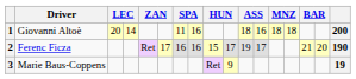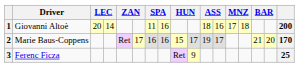1 | column 13: 18 -> 17
2 | Driver: Ferenc Ficza -> Marie Baus-Coppens
2 | column 17: 190 -> 170
3 | Driver: Marie Baus-Coppens -> Ferenc Ficza
3 | column 17: 19 -> 25
